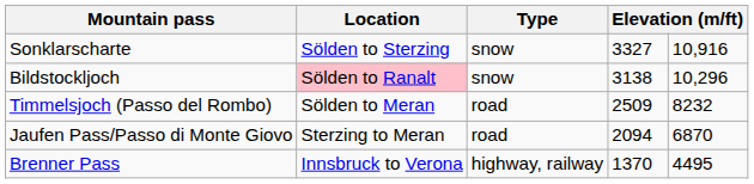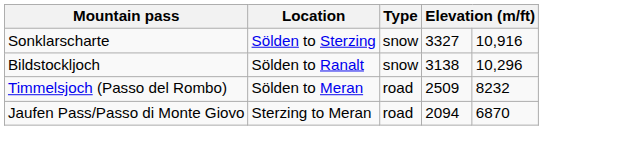Bildstockljoch | Location: pink background -> no background
- row: Brenner Pass | Innsbruck to Verona | highway, railway | 1370 | 4495
